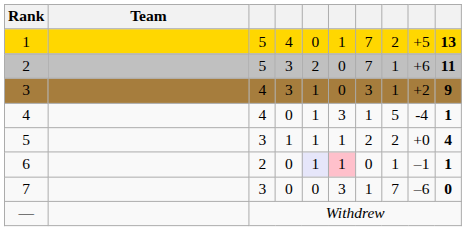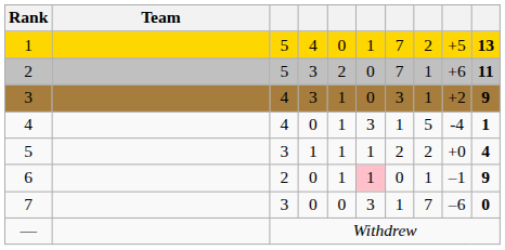6 | column 5: lavender background -> no background
6 | column 10: 1 -> 9
